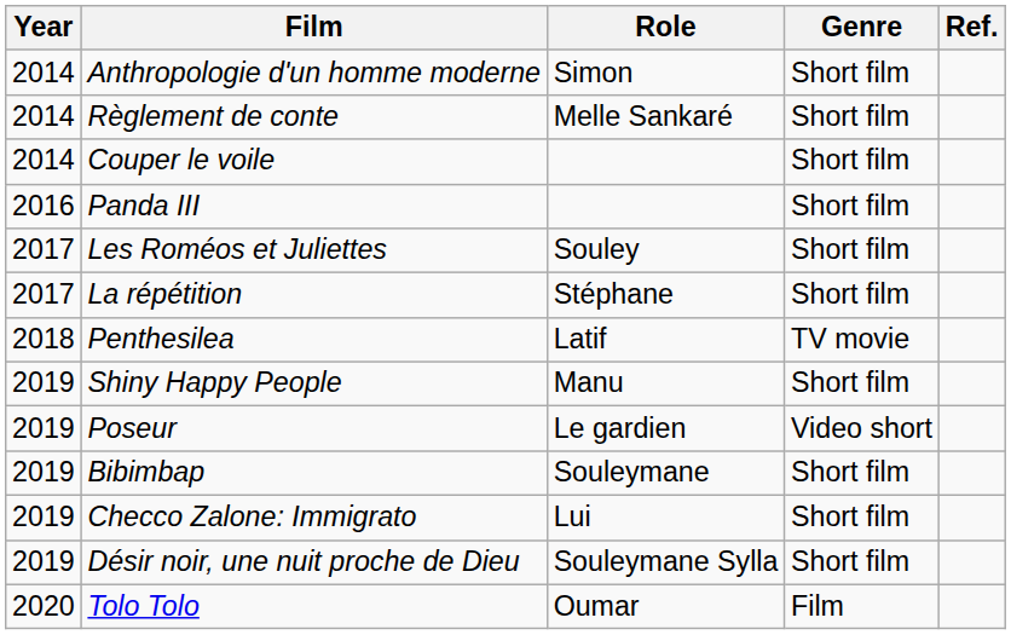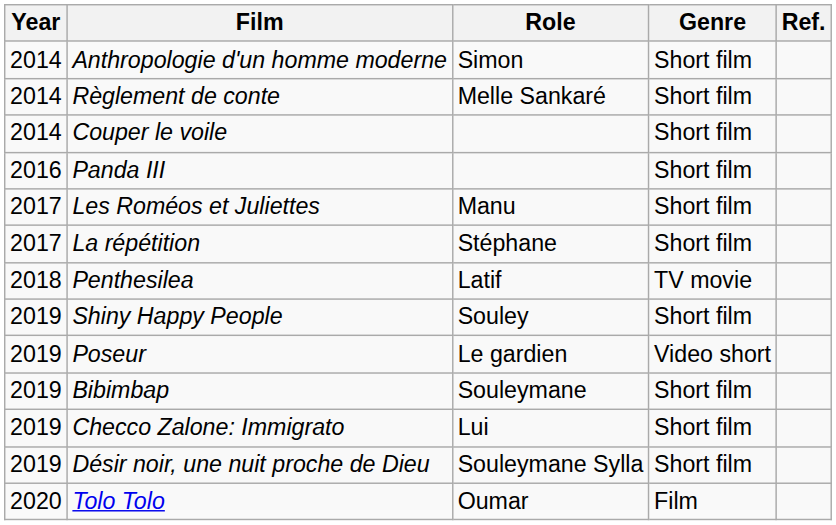Les Roméos et Juliettes | Role: Souley -> Manu
Shiny Happy People | Role: Manu -> Souley
